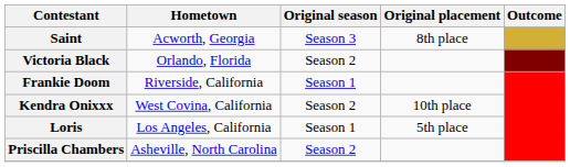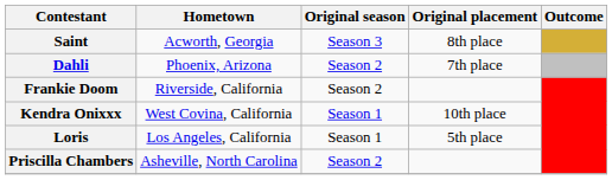+ row: Dahli | Phoenix, Arizona | Season 2 | 7th place
- row: Victoria Black | Orlando, Florida | Season 2
Frankie Doom | Original season: Season 1 -> Season 2
Kendra Onixxx | Original season: Season 2 -> Season 1
